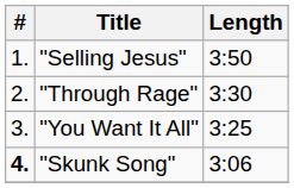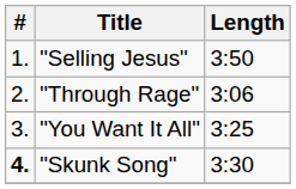"Through Rage" | Length: 3:30 -> 3:06
"Skunk Song" | Length: 3:06 -> 3:30
